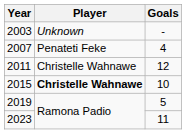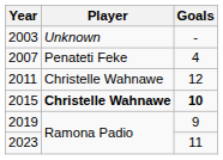2015 | Goals: normal -> bold
2019 | Goals: 5 -> 9
